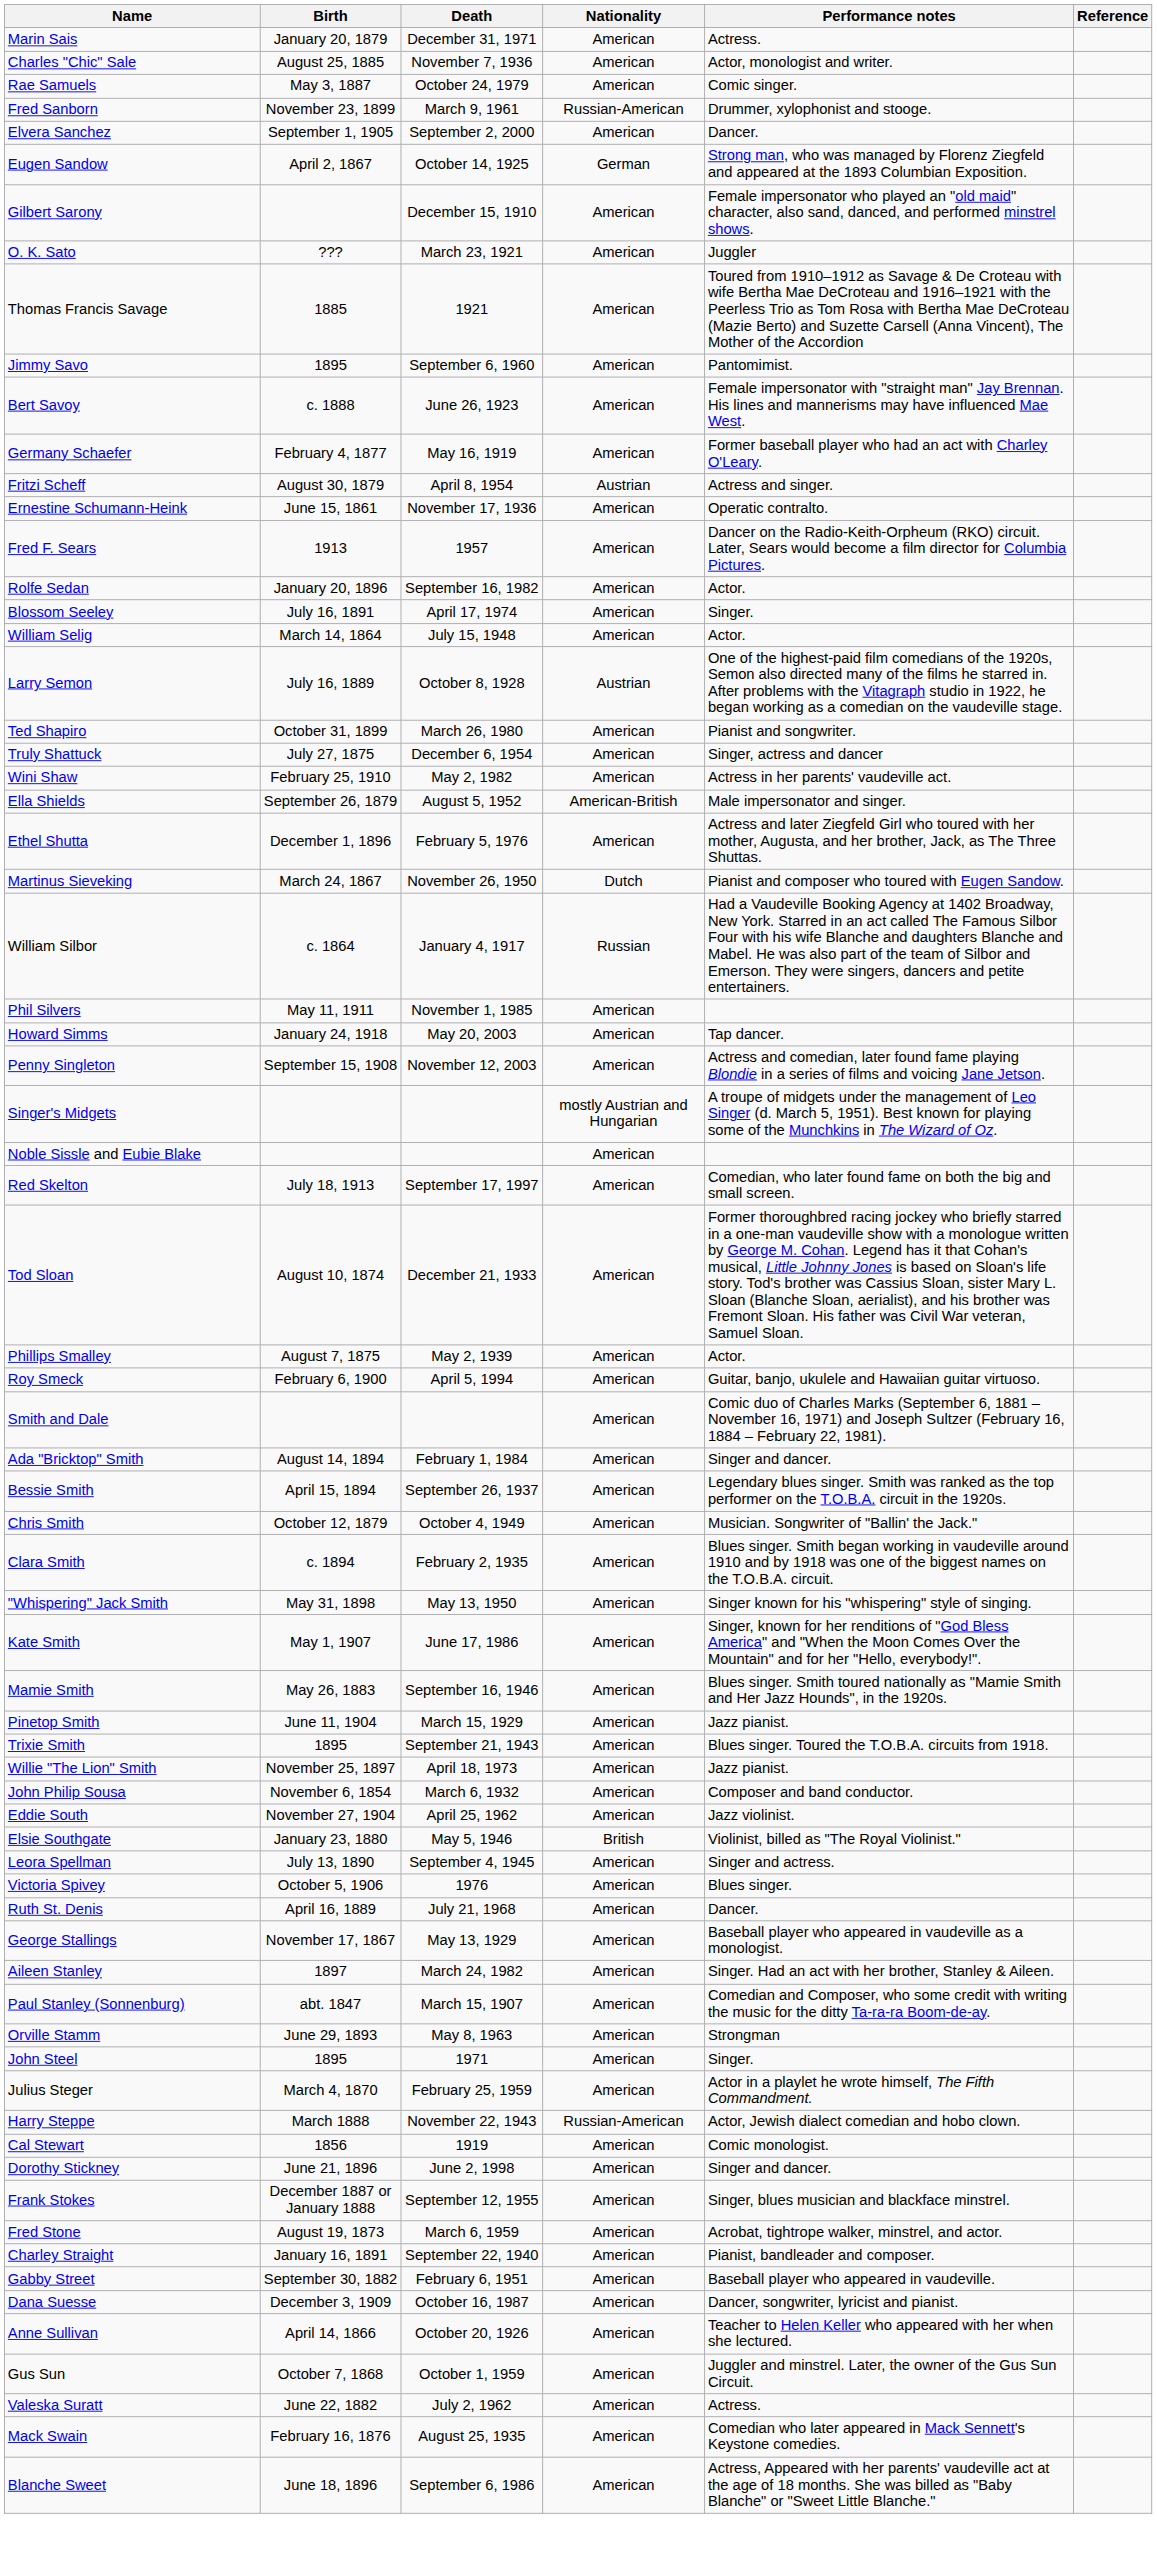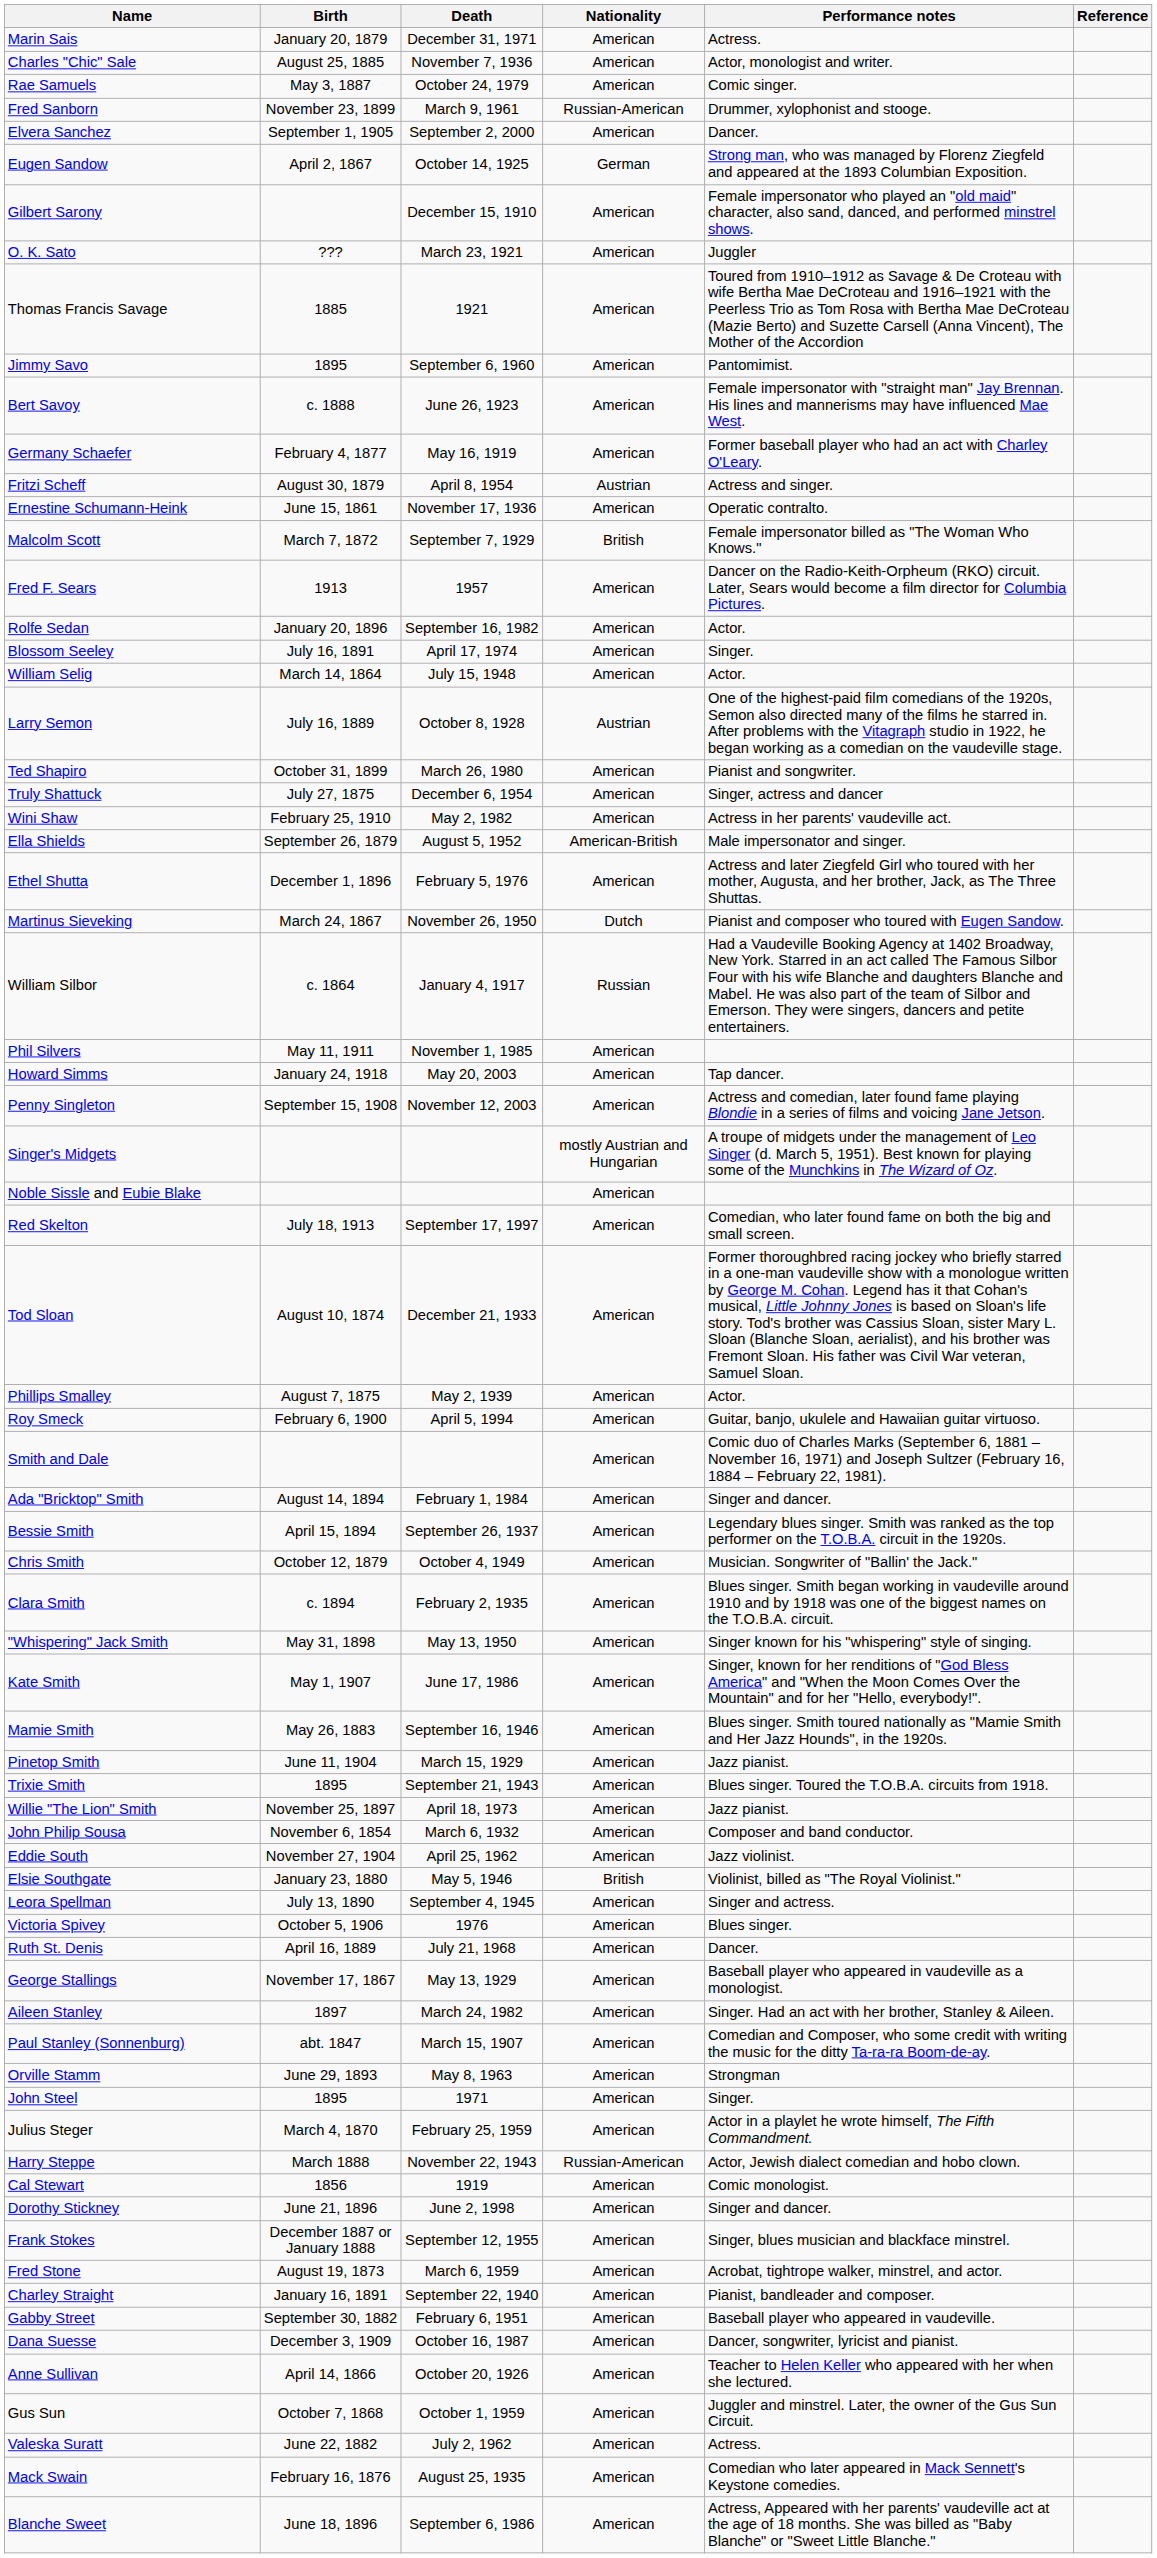+ row: Malcolm Scott | March 7, 1872 | September 7, 1929 | British | Female impersonator billed as "The Woman Who Knows."
